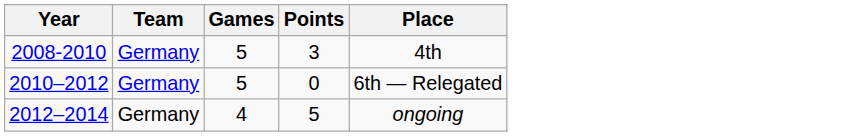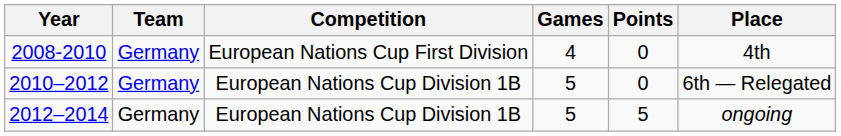+ column: Competition | European Nations Cup First Division | European Nations Cup Division 1B | European Nations Cup Division 1B
2008-2010 | Games: 5 -> 4
2008-2010 | Points: 3 -> 0
2012–2014 | Games: 4 -> 5
